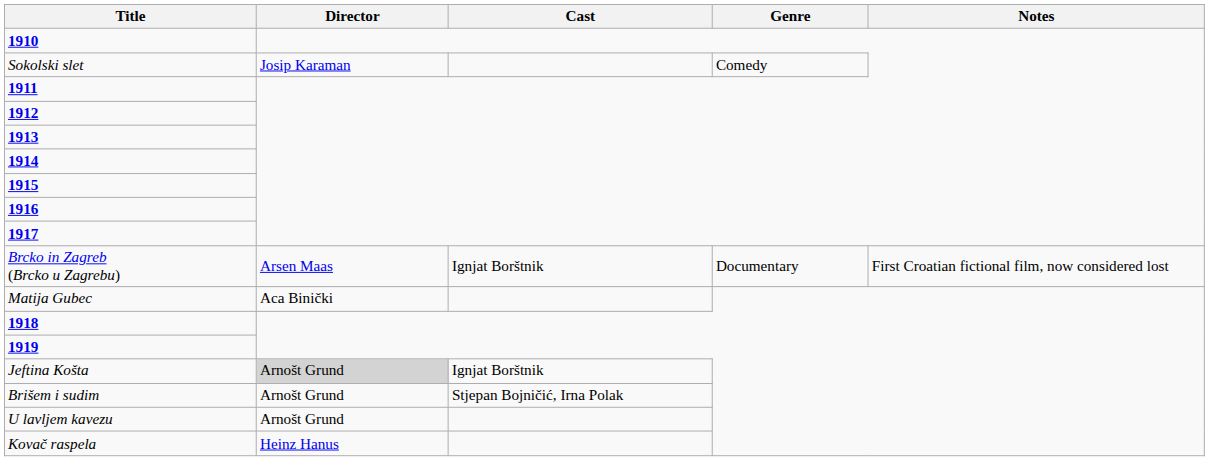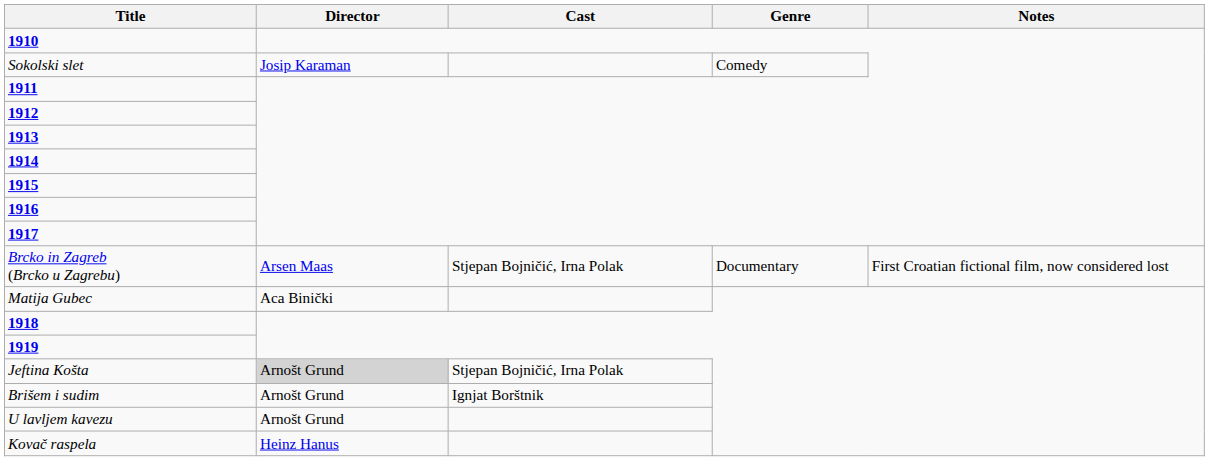Brcko in Zagreb (Brcko u Zagrebu) | Cast: Ignjat Borštnik -> Stjepan Bojničić, Irna Polak
Jeftina Košta | Cast: Ignjat Borštnik -> Stjepan Bojničić, Irna Polak
Brišem i sudim | Cast: Stjepan Bojničić, Irna Polak -> Ignjat Borštnik
